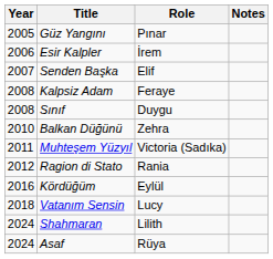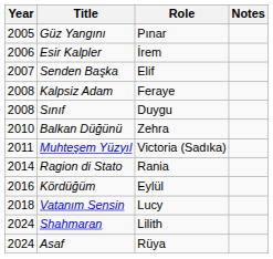Ragion di Stato | Year: 2012 -> 2014
